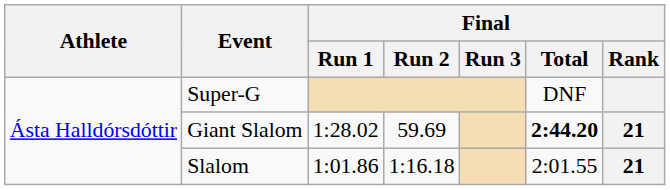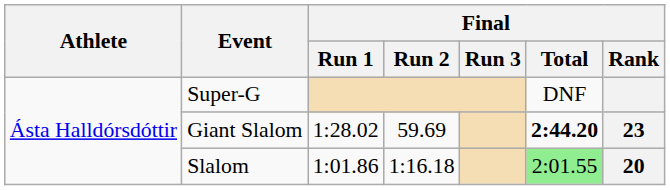Giant Slalom | Final / Rank: 21 -> 23
Slalom | Final / Total: no background -> lightgreen background
Slalom | Final / Rank: 21 -> 20
